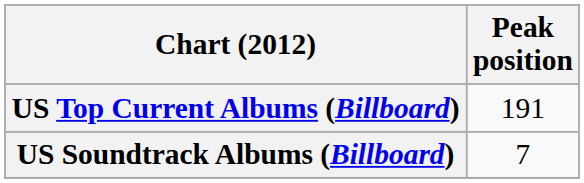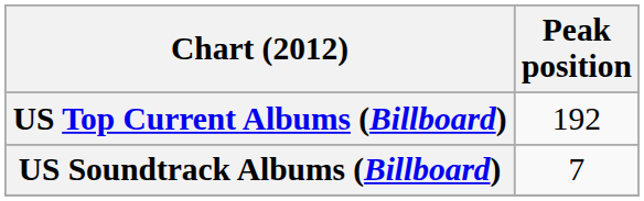US Top Current Albums (Billboard) | Peak position: 191 -> 192
